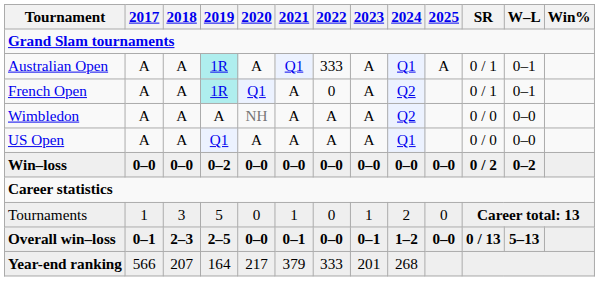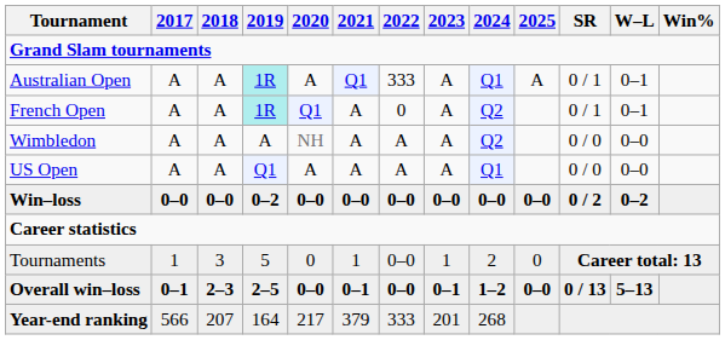Tournaments | 2022: 0 -> 0–0
